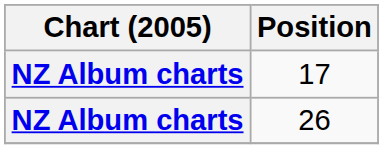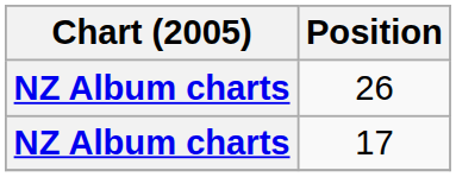rows swapped: 26 <-> 17
